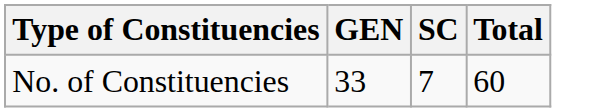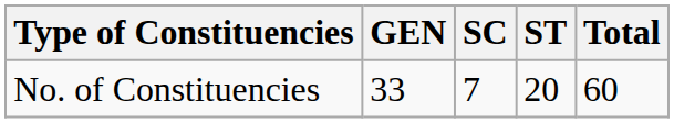+ column: ST | 20
